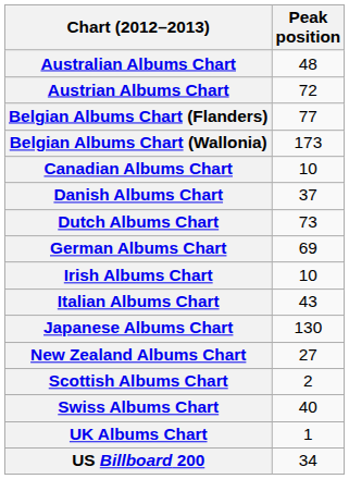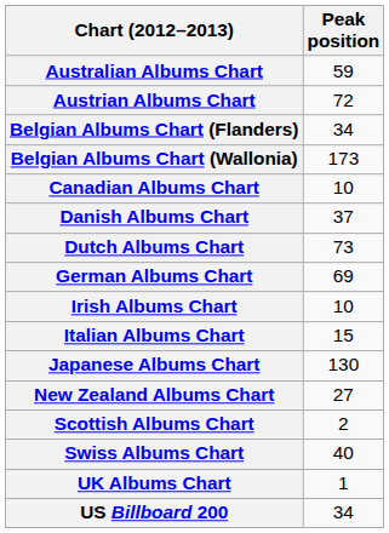Australian Albums Chart | Peak position: 48 -> 59
Belgian Albums Chart (Flanders) | Peak position: 77 -> 34
Italian Albums Chart | Peak position: 43 -> 15
